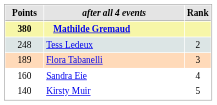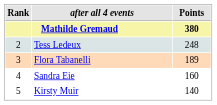columns swapped: Rank <-> Points
